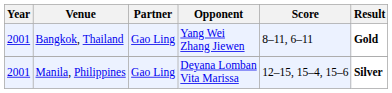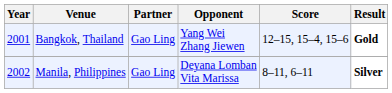Bangkok, Thailand | Score: 8–11, 6–11 -> 12–15, 15–4, 15–6
Manila, Philippines | Year: 2001 -> 2002
Manila, Philippines | Score: 12–15, 15–4, 15–6 -> 8–11, 6–11
